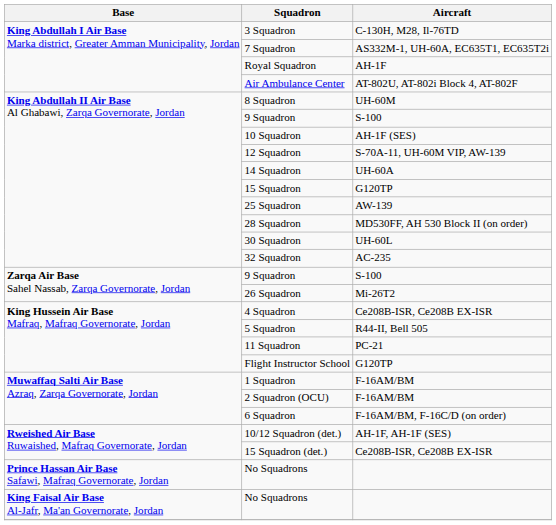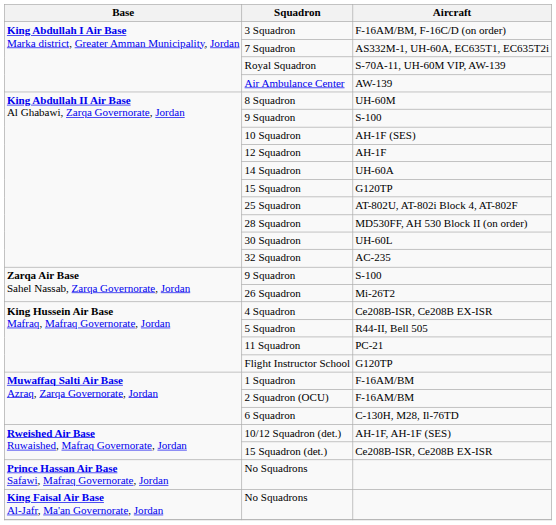3 Squadron | Aircraft: C-130H, M28, Il-76TD -> F-16AM/BM, F-16C/D (on order)
Royal Squadron | Aircraft: AH-1F -> S-70A-11, UH-60M VIP, AW-139
Air Ambulance Center | Aircraft: AT-802U, AT-802i Block 4, AT-802F -> AW-139
12 Squadron | Aircraft: S-70A-11, UH-60M VIP, AW-139 -> AH-1F
25 Squadron | Aircraft: AW-139 -> AT-802U, AT-802i Block 4, AT-802F
6 Squadron | Aircraft: F-16AM/BM, F-16C/D (on order) -> C-130H, M28, Il-76TD
